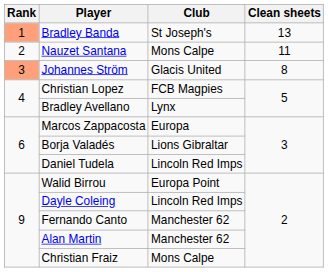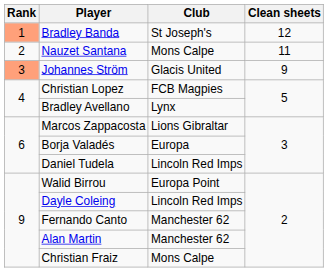Bradley Banda | Clean sheets: 13 -> 12
Johannes Ström | Clean sheets: 8 -> 9
Marcos Zappacosta | Club: Europa -> Lions Gibraltar
Borja Valadés | Club: Lions Gibraltar -> Europa
